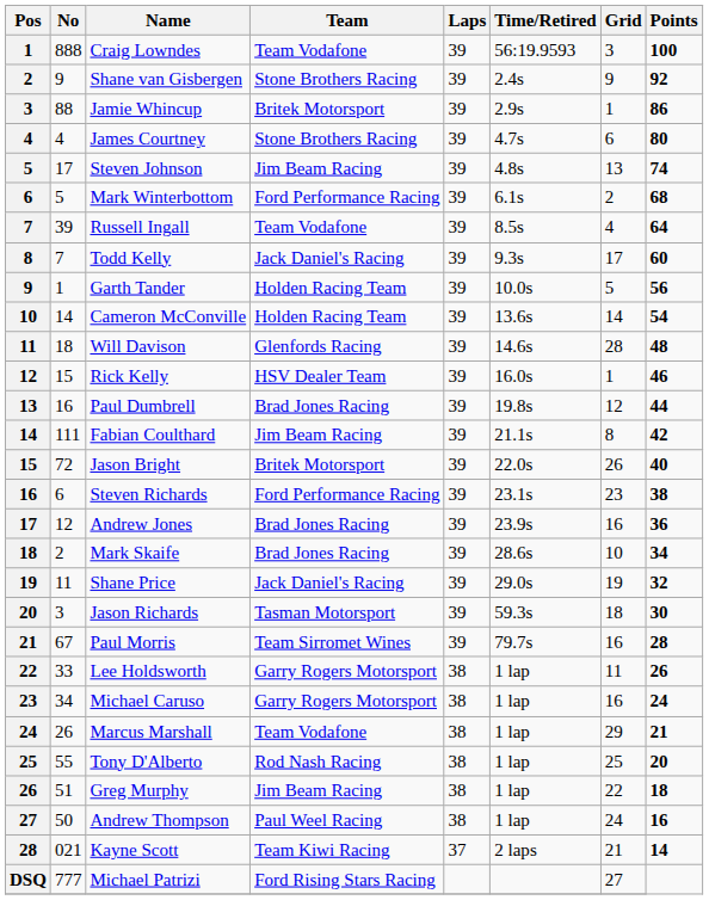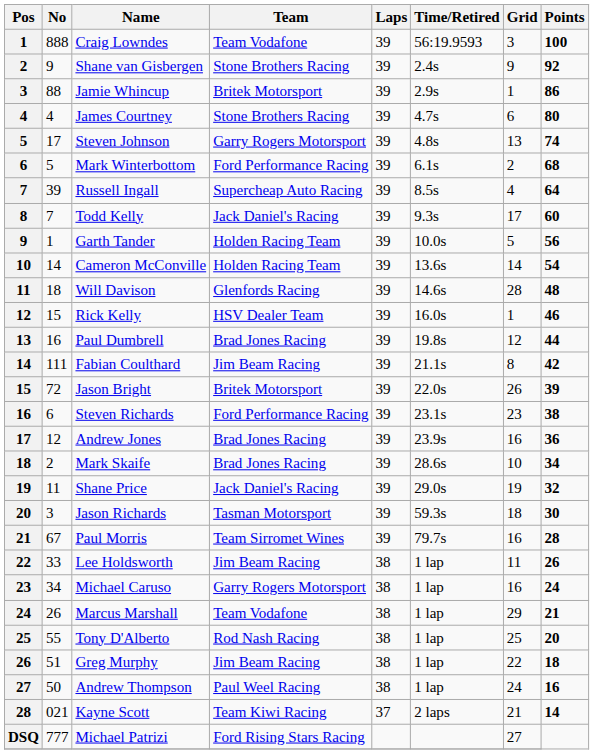Steven Johnson | Team: Jim Beam Racing -> Garry Rogers Motorsport
Russell Ingall | Team: Team Vodafone -> Supercheap Auto Racing
Jason Bright | Points: 40 -> 39
Lee Holdsworth | Team: Garry Rogers Motorsport -> Jim Beam Racing
